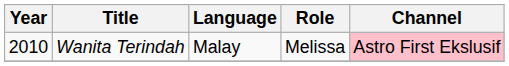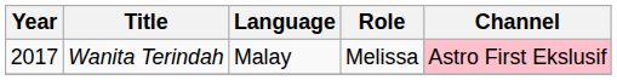Wanita Terindah | Year: 2010 -> 2017
